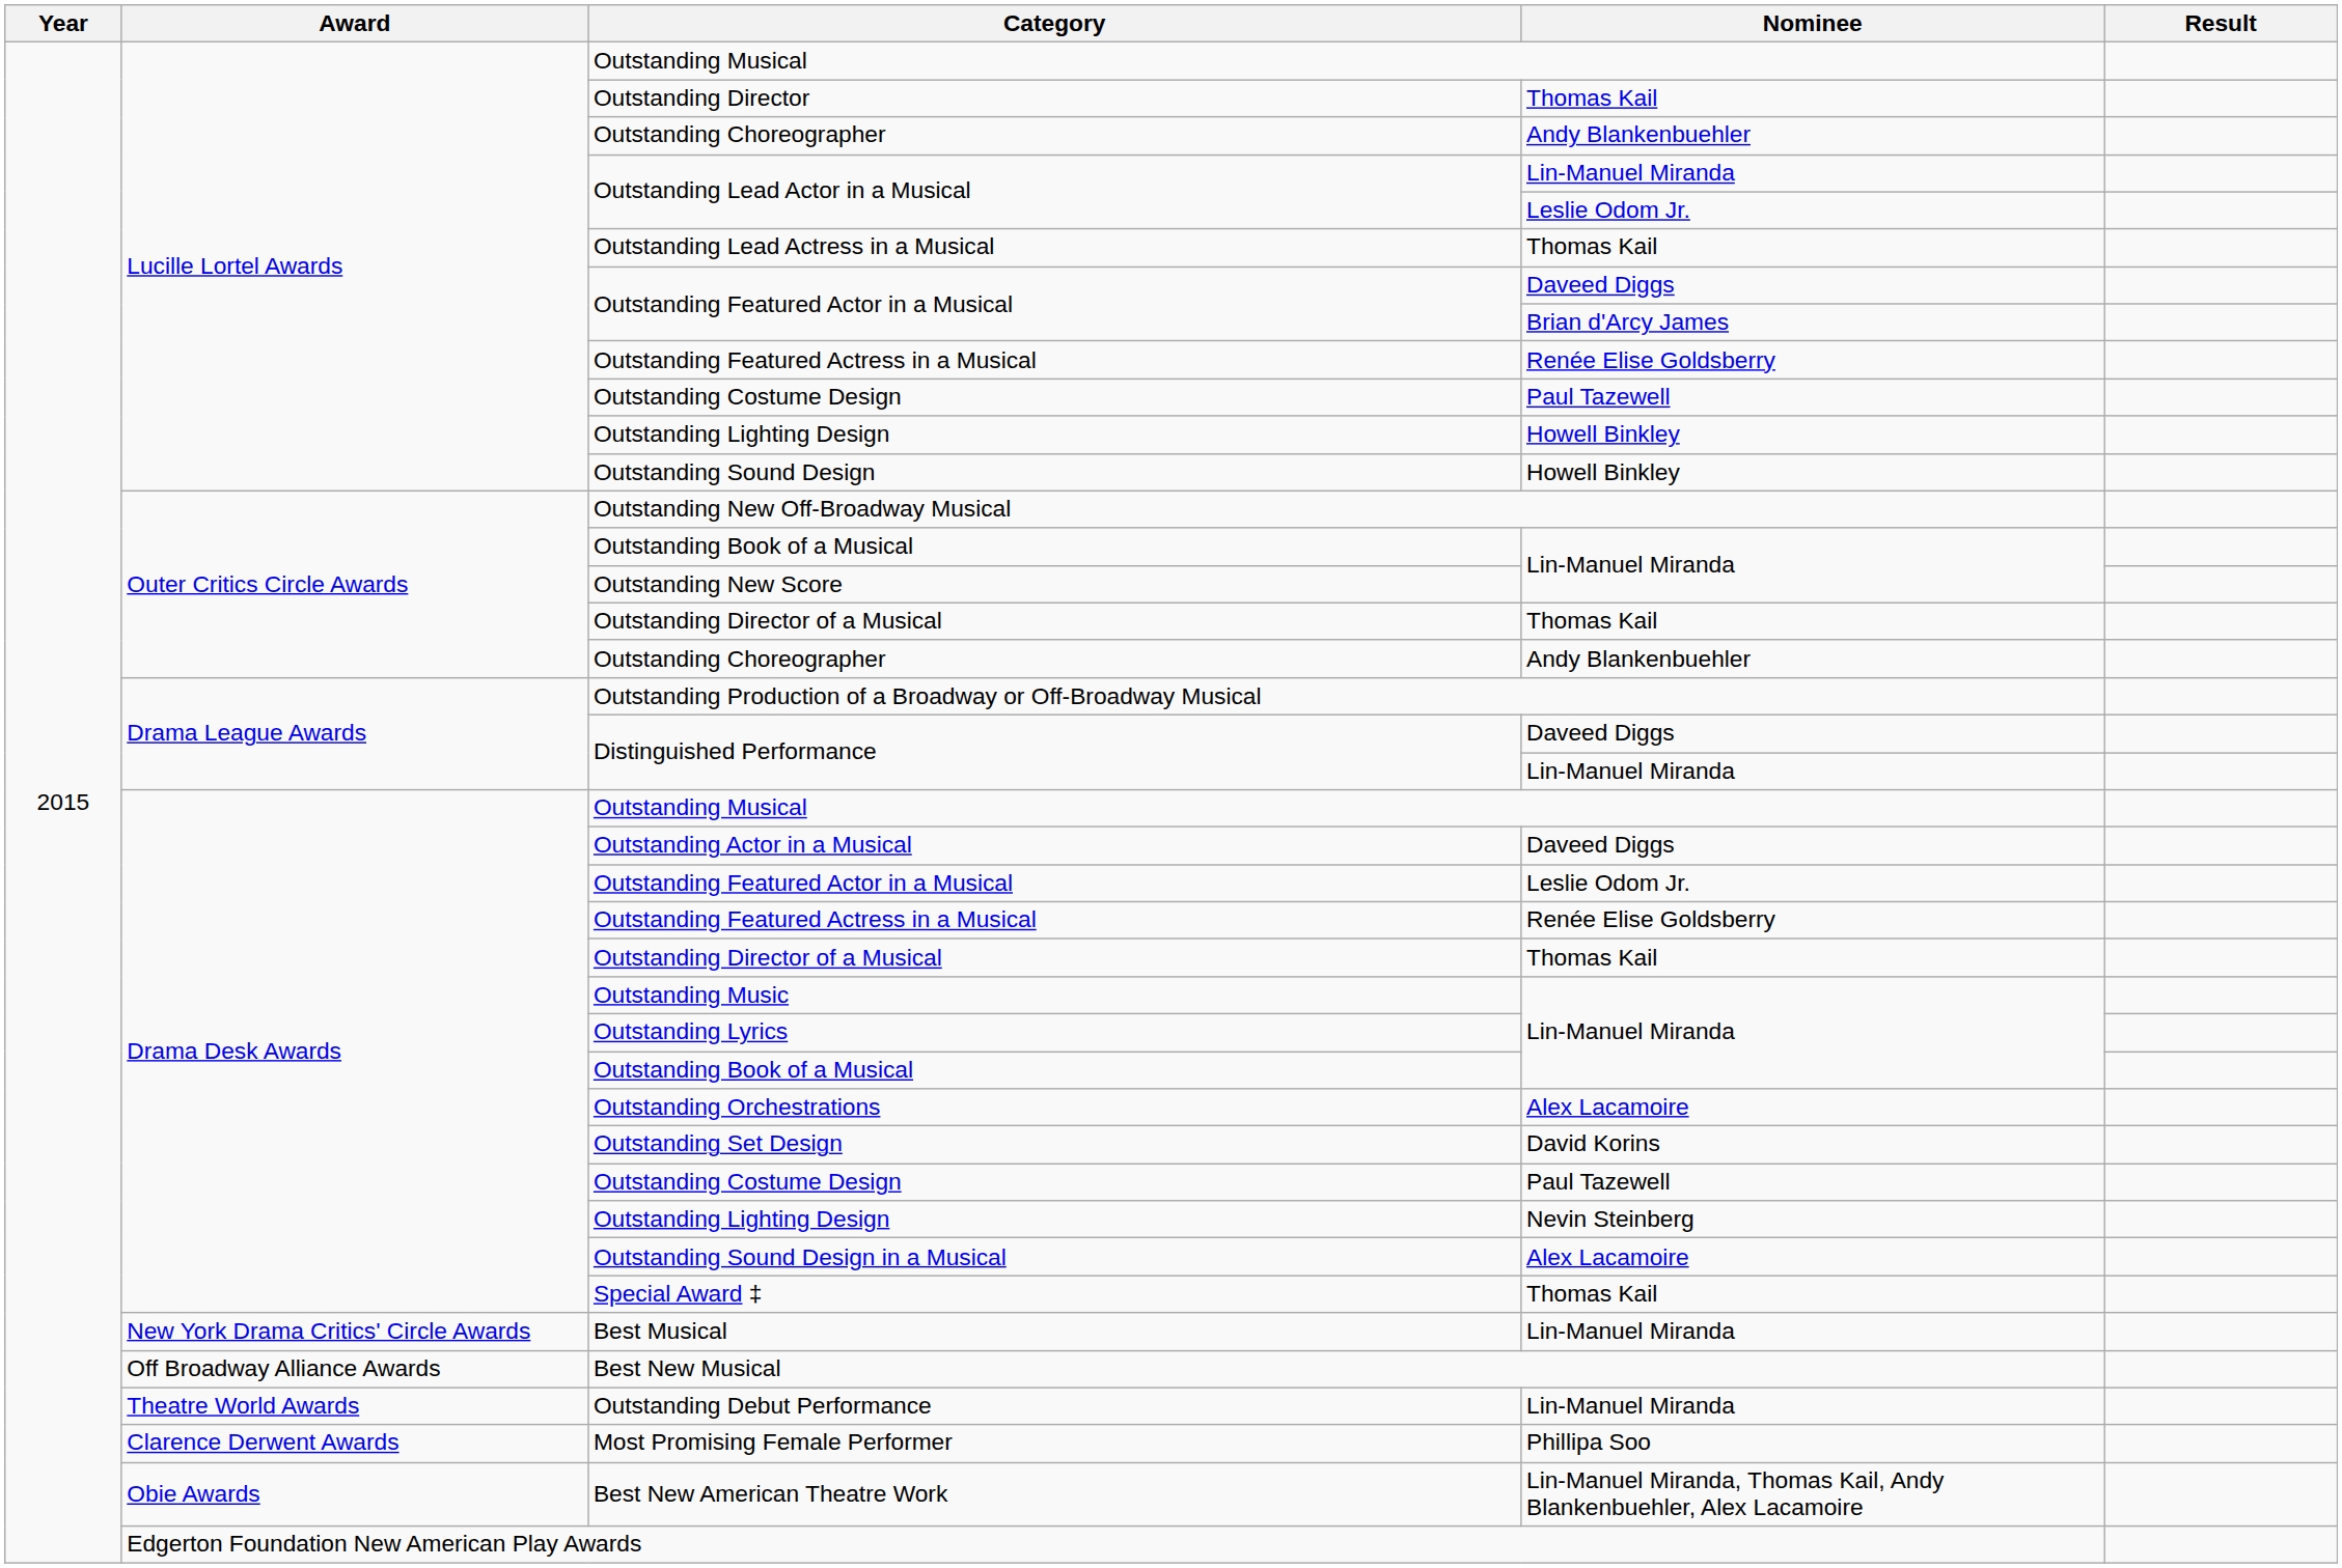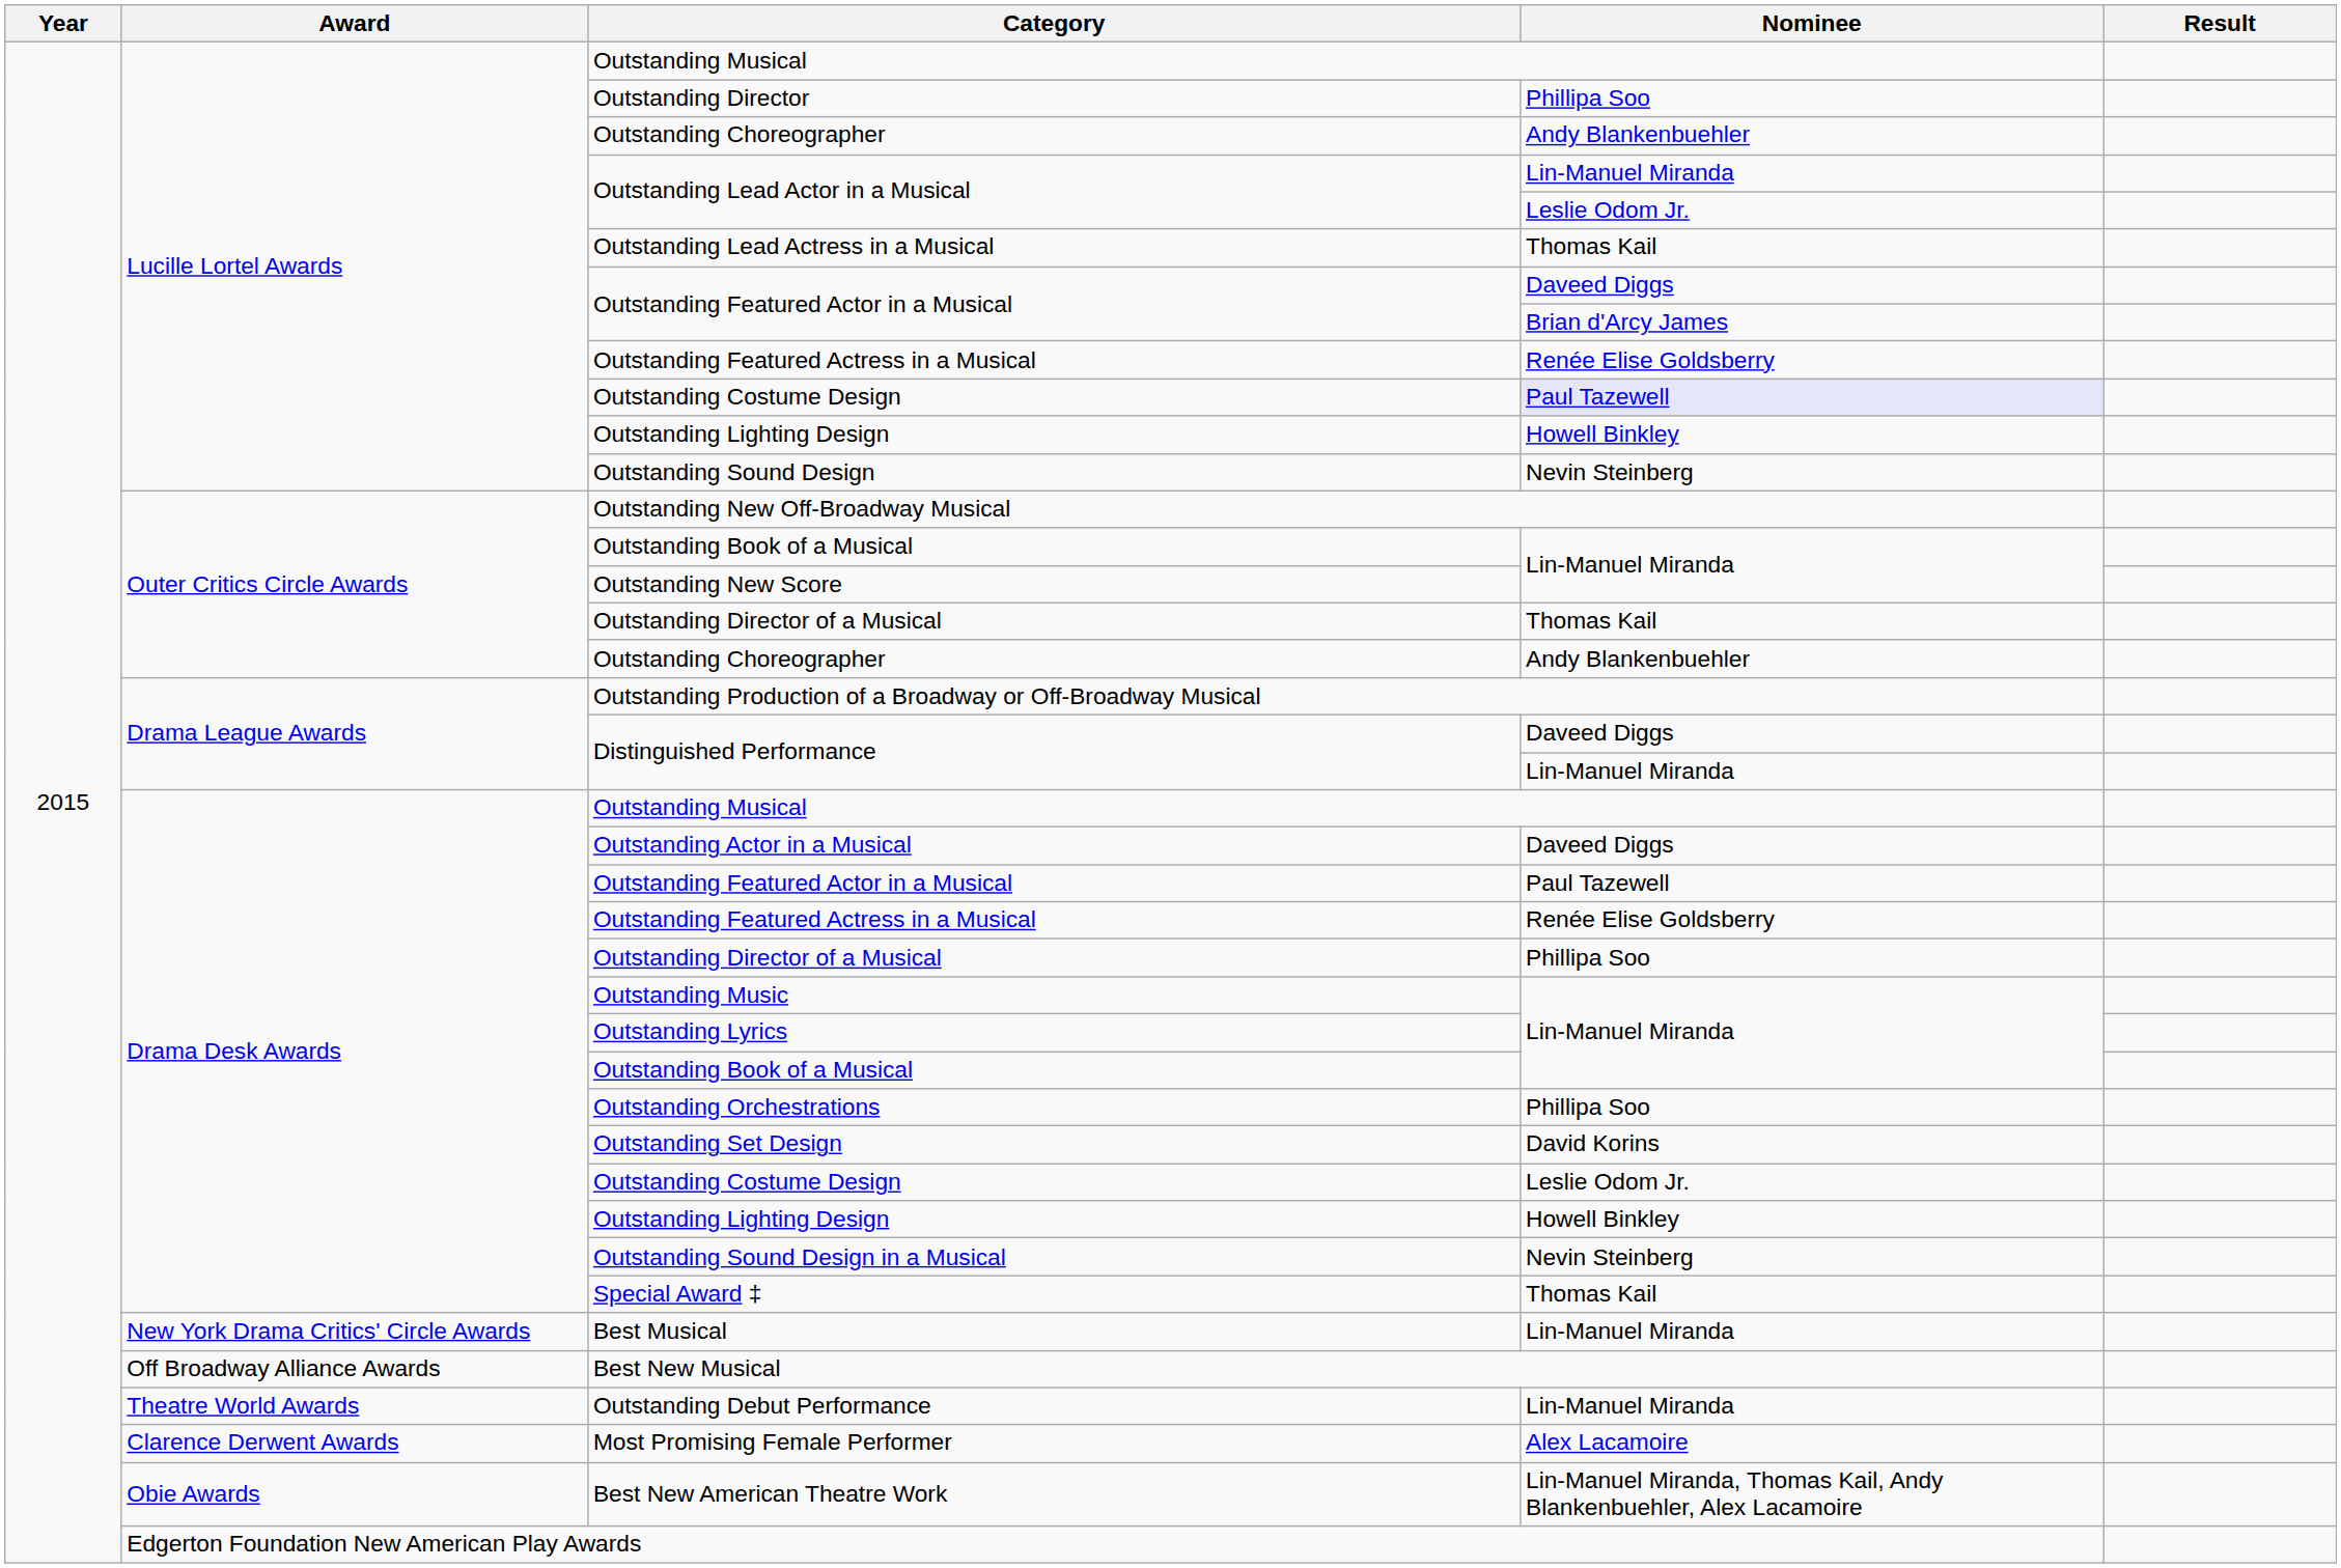Outstanding Director | Nominee: Thomas Kail -> Phillipa Soo
Lucille Lortel Awards / Outstanding Costume Design | Nominee: no background -> lavender background
Outstanding Sound Design | Nominee: Howell Binkley -> Nevin Steinberg
Drama Desk Awards / Outstanding Featured Actor in a Musical | Nominee: Leslie Odom Jr. -> Paul Tazewell
Drama Desk Awards / Outstanding Director of a Musical | Nominee: Thomas Kail -> Phillipa Soo
Outstanding Orchestrations | Nominee: Alex Lacamoire -> Phillipa Soo
Drama Desk Awards / Outstanding Costume Design | Nominee: Paul Tazewell -> Leslie Odom Jr.
Drama Desk Awards / Outstanding Lighting Design | Nominee: Nevin Steinberg -> Howell Binkley
Outstanding Sound Design in a Musical | Nominee: Alex Lacamoire -> Nevin Steinberg
Most Promising Female Performer | Nominee: Phillipa Soo -> Alex Lacamoire
